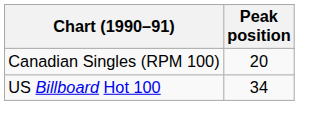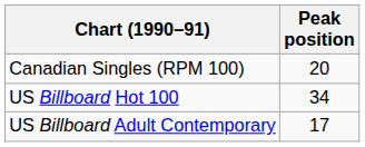+ row: US Billboard Adult Contemporary | 17
